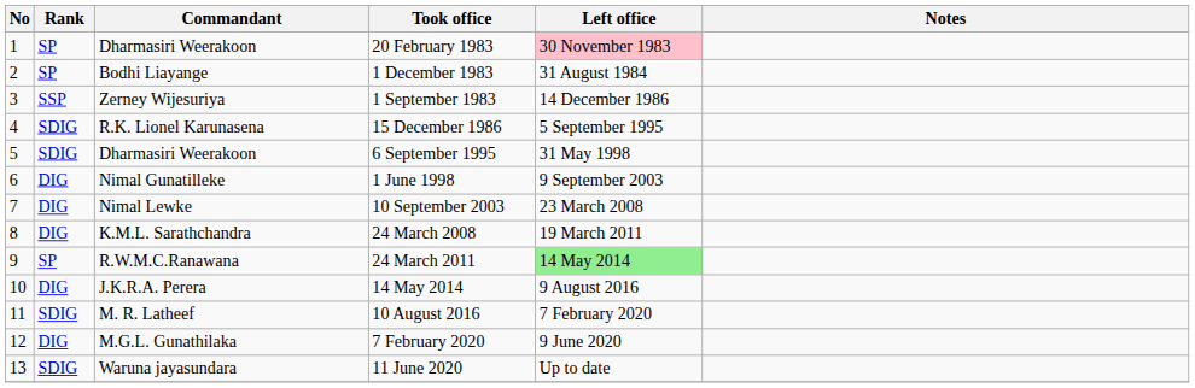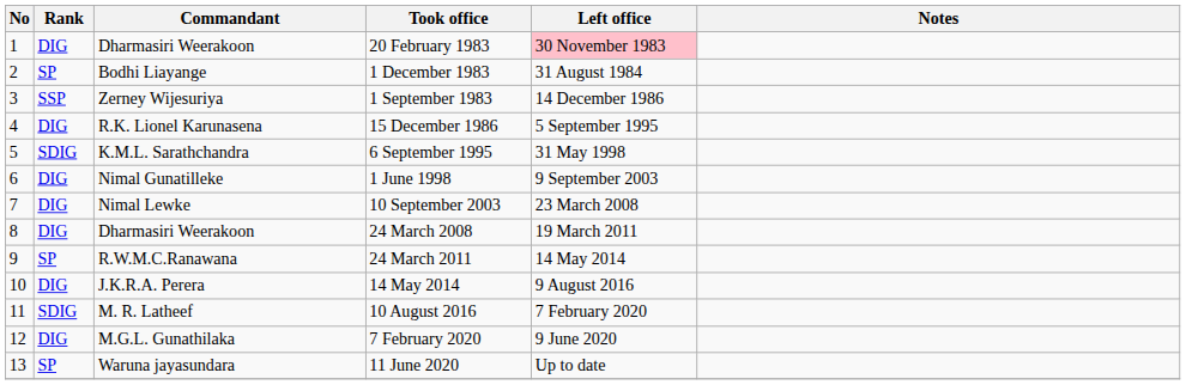20 February 1983 | Rank: SP -> DIG
15 December 1986 | Rank: SDIG -> DIG
6 September 1995 | Commandant: Dharmasiri Weerakoon -> K.M.L. Sarathchandra
24 March 2008 | Commandant: K.M.L. Sarathchandra -> Dharmasiri Weerakoon
24 March 2011 | Left office: lightgreen background -> no background
11 June 2020 | Rank: SDIG -> SP
